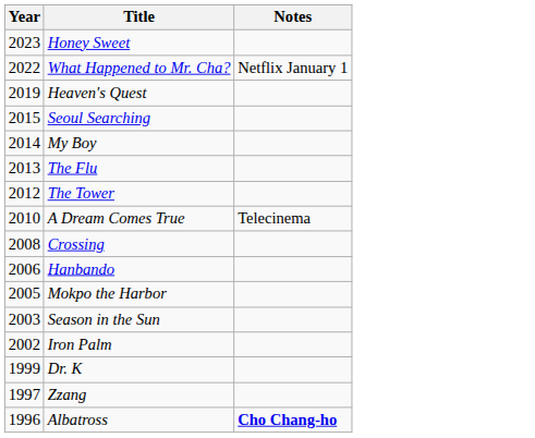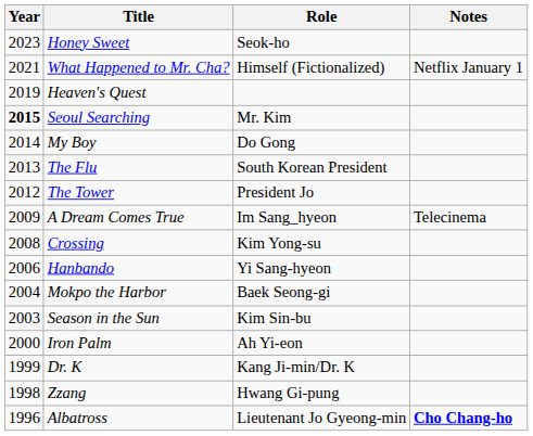+ column: Role | Seok-ho | Himself (Fictionalized) | Mr. Kim | Do Gong | South Korean President | President Jo | Im Sang_hyeon | Kim Yong-su | Yi Sang-hyeon | Baek Seong-gi | Kim Sin-bu | Ah Yi-eon | Kang Ji-min/Dr. K | Hwang Gi-pung | Lieutenant Jo Gyeong-min
What Happened to Mr. Cha? | Year: 2022 -> 2021
Seoul Searching | Year: normal -> bold
A Dream Comes True | Year: 2010 -> 2009
Mokpo the Harbor | Year: 2005 -> 2004
Iron Palm | Year: 2002 -> 2000
Zzang | Year: 1997 -> 1998
